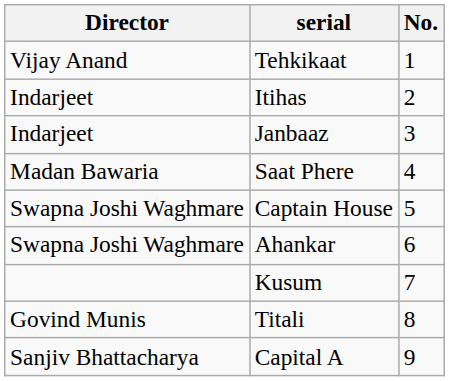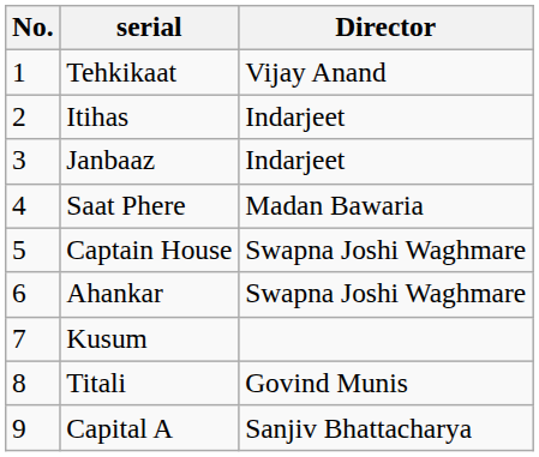columns swapped: No. <-> Director
